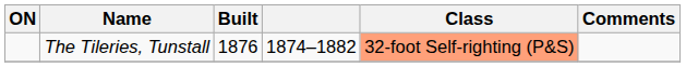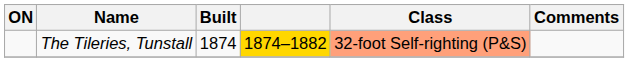The Tileries, Tunstall | Built: 1876 -> 1874
The Tileries, Tunstall | column 4: no background -> gold background
